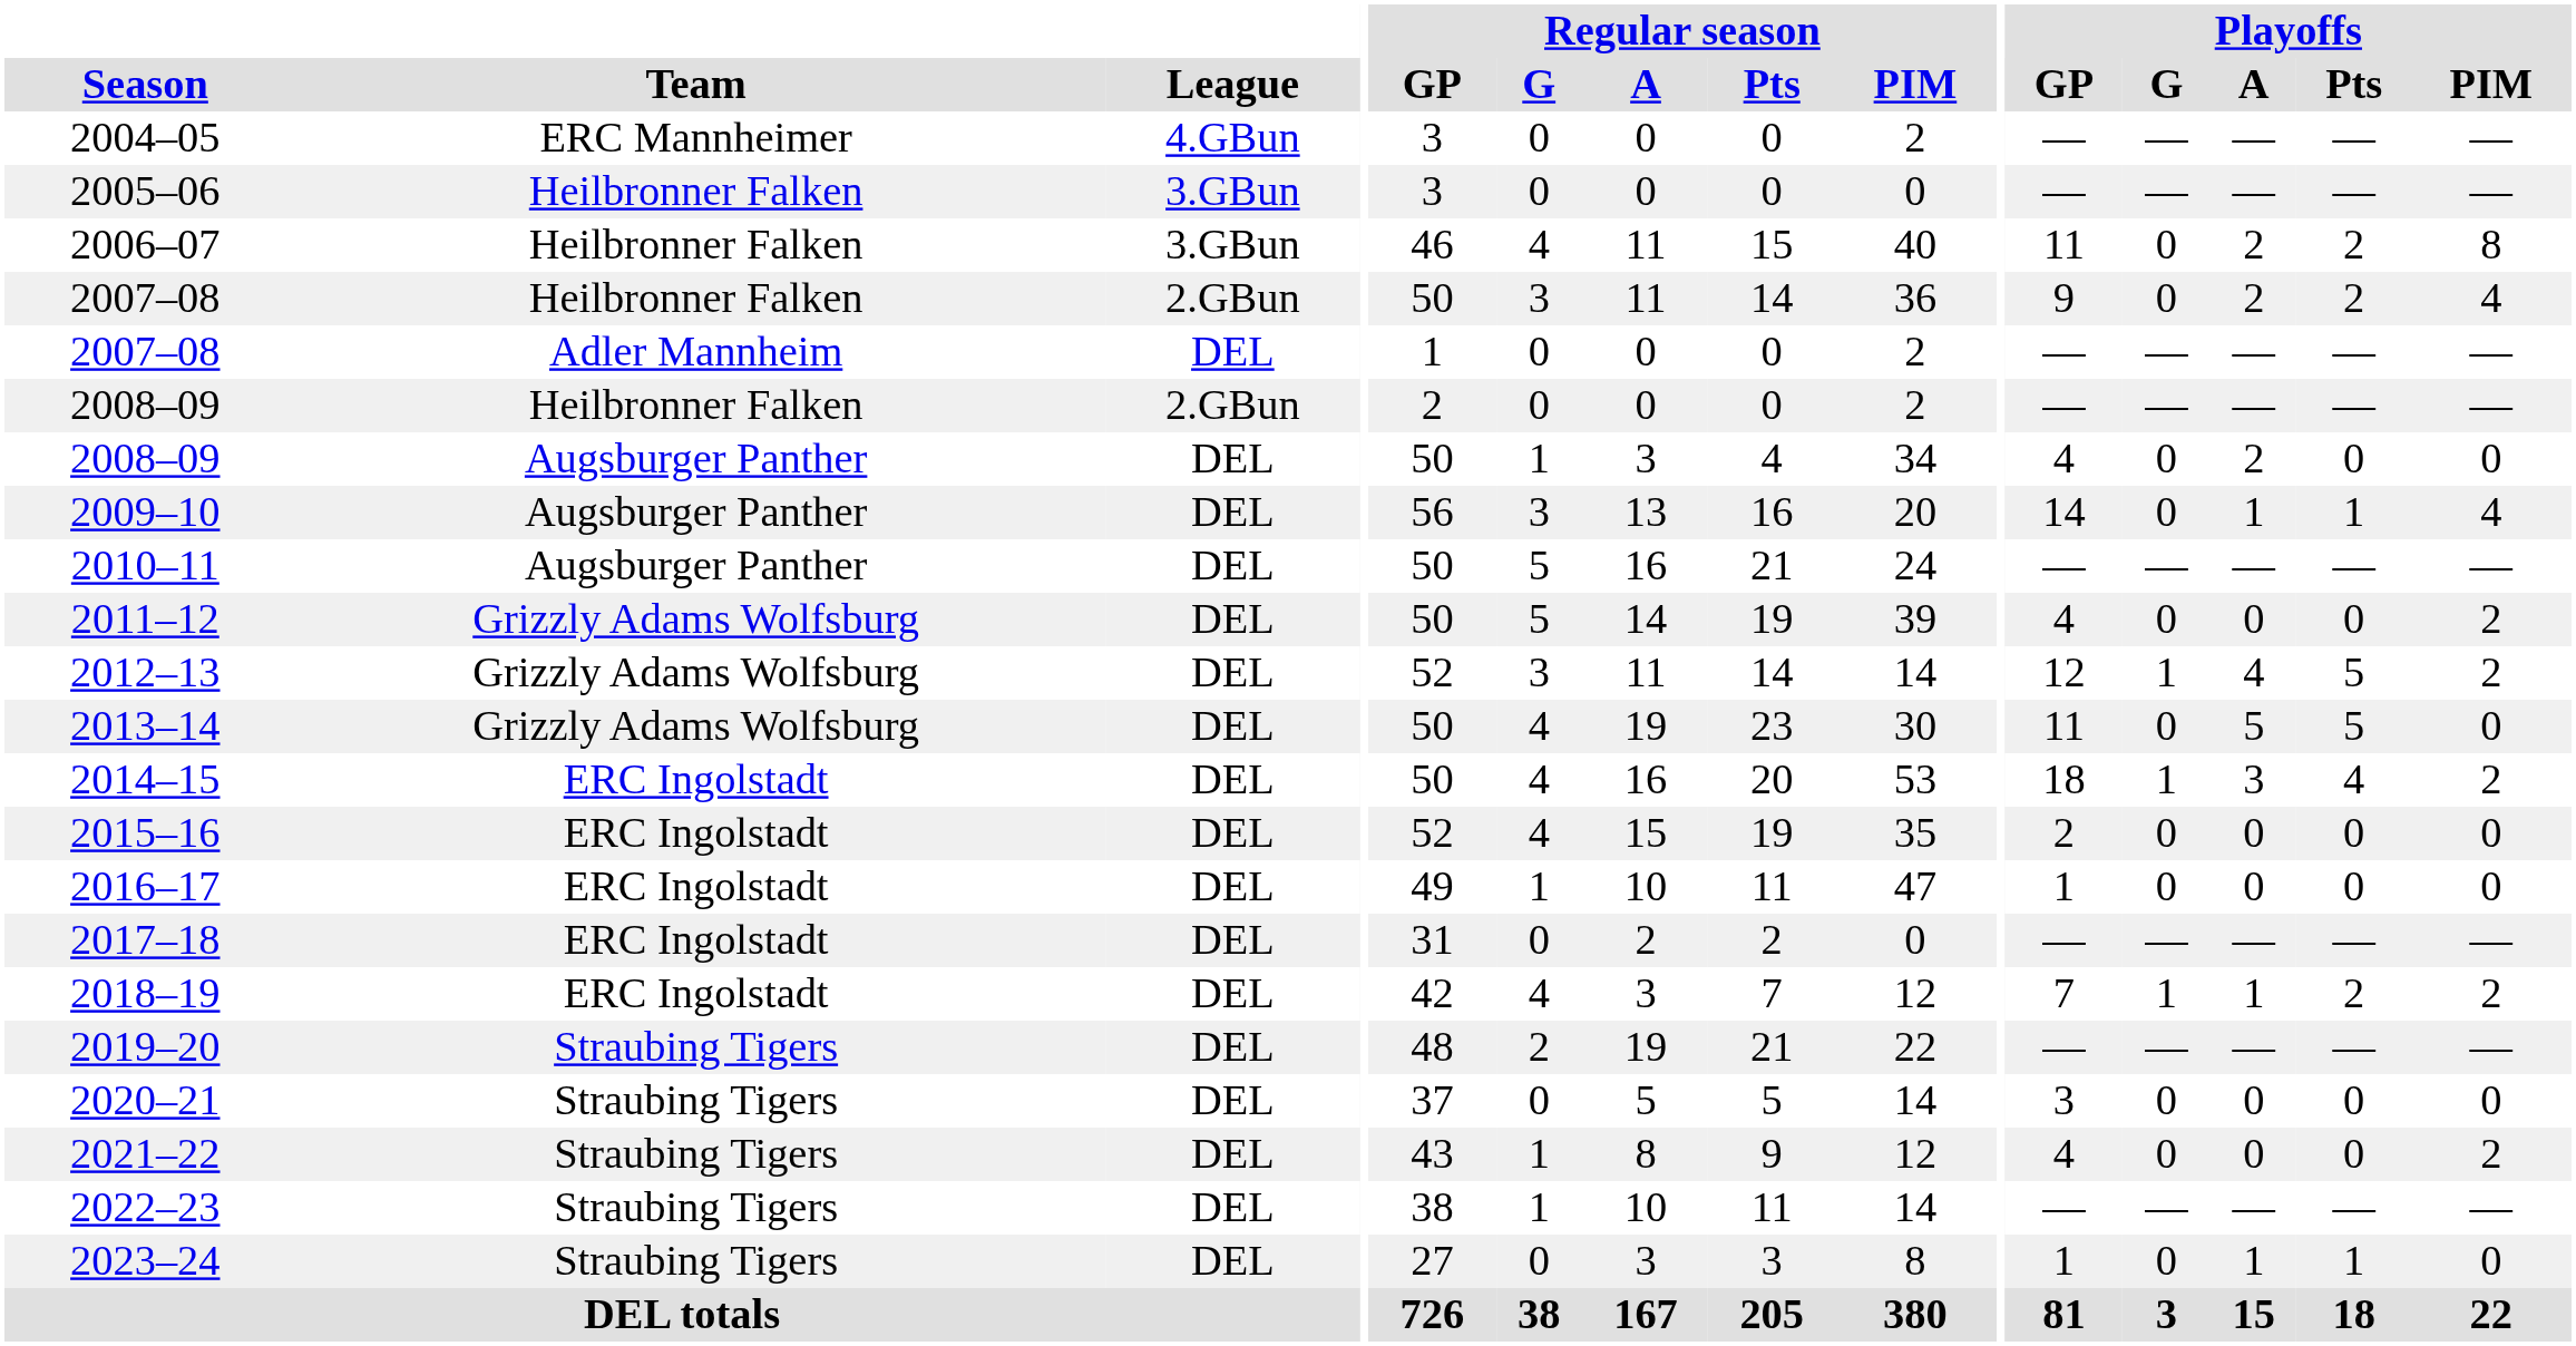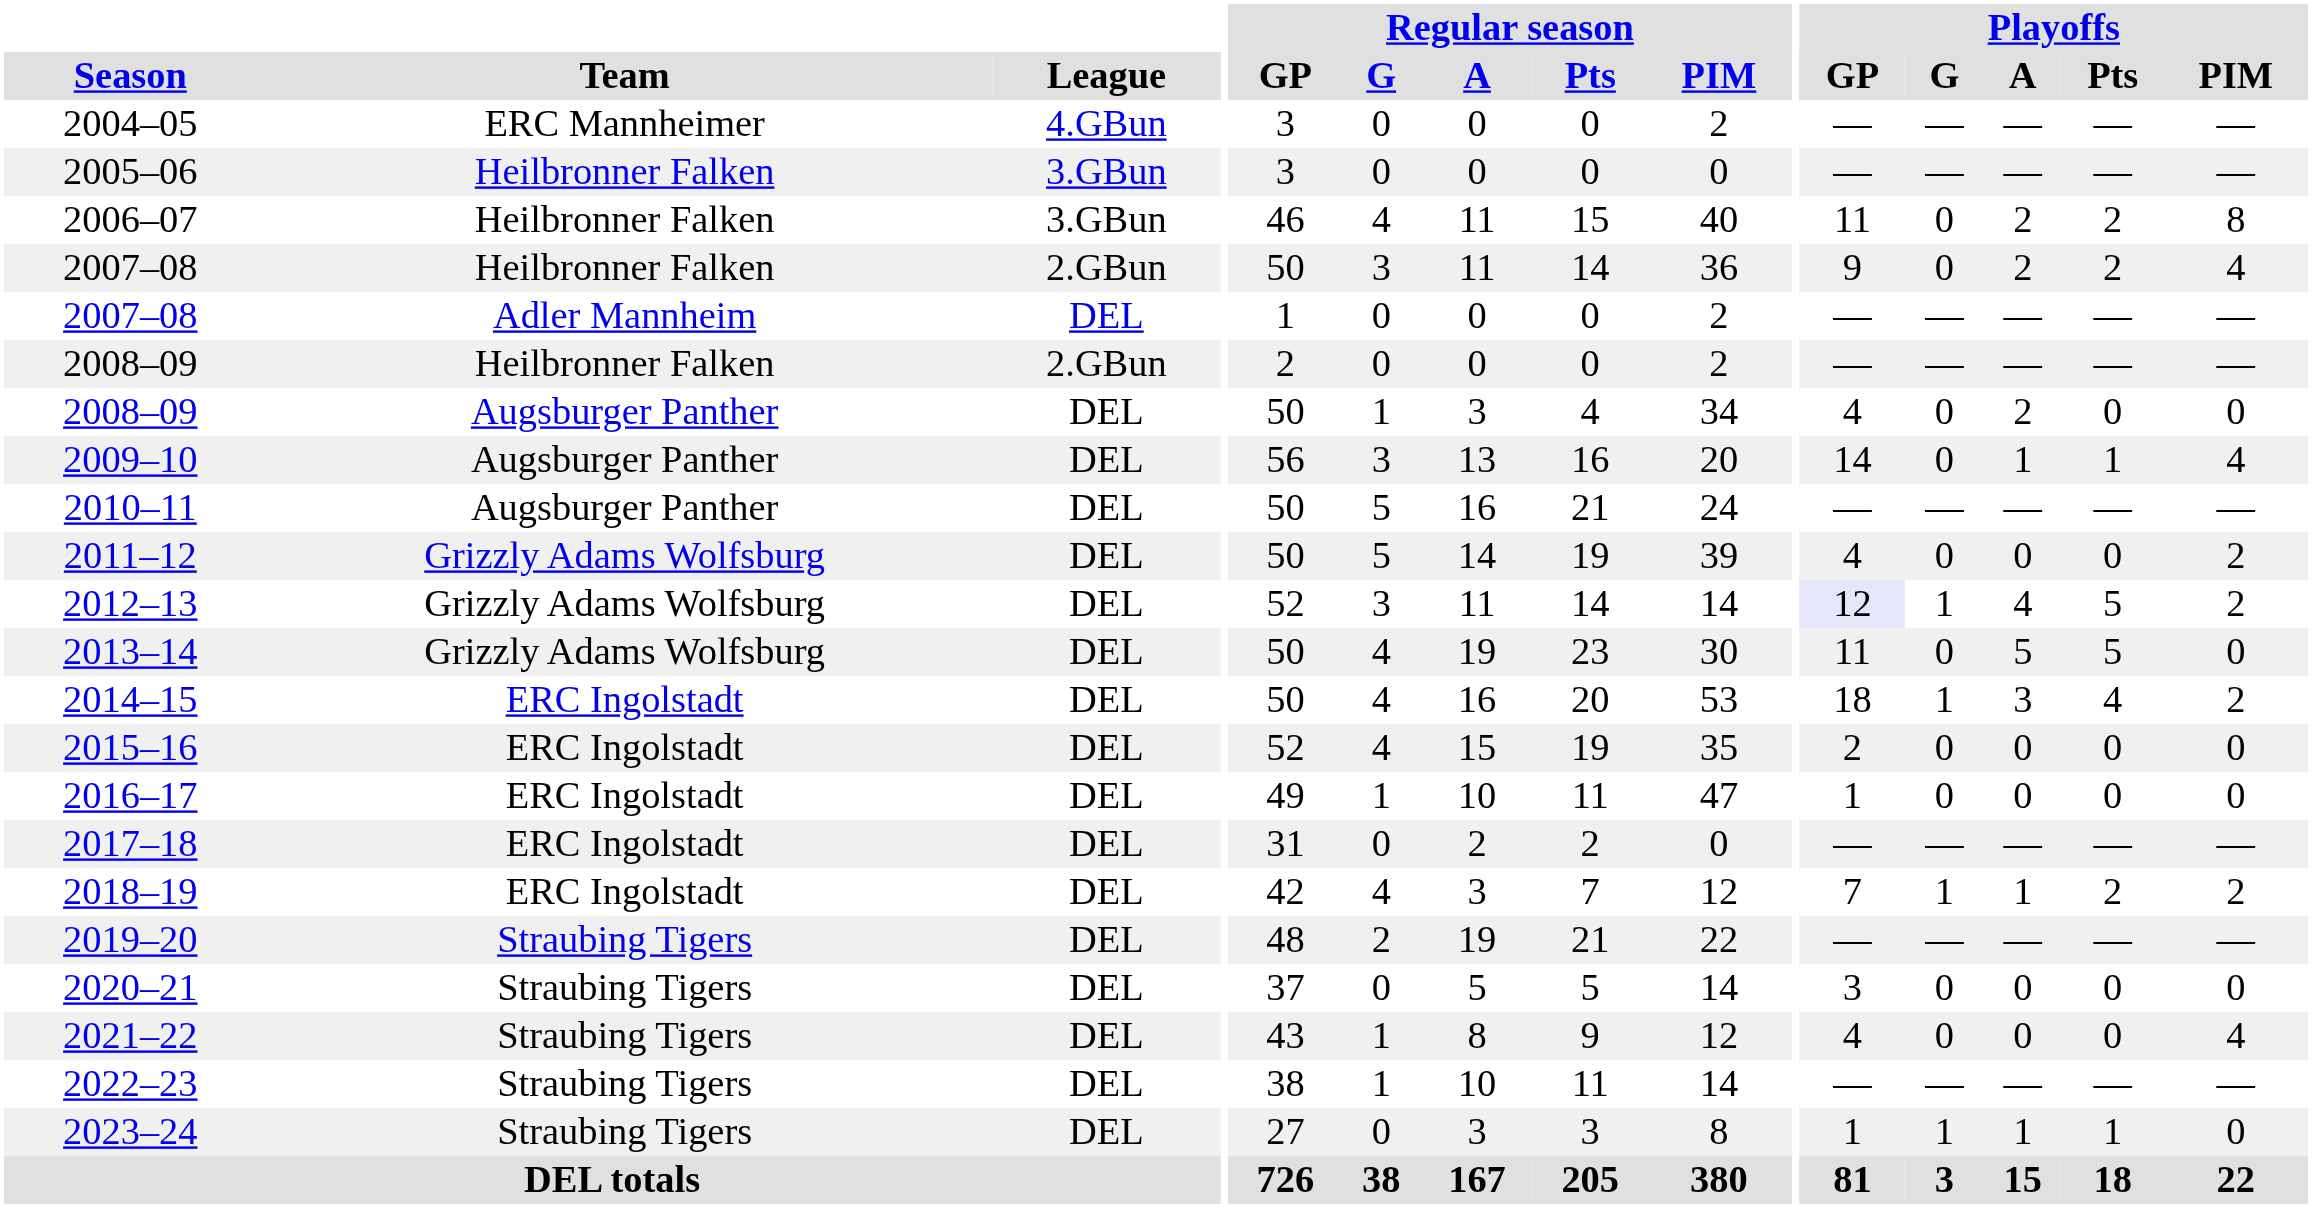2012–13 | Playoffs / GP: no background -> lavender background
2021–22 | Playoffs / PIM: 2 -> 4
2023–24 | Playoffs / G: 0 -> 1
